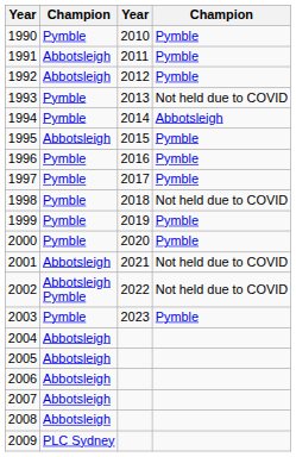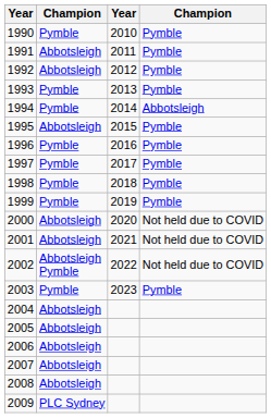1993 | column 4: Not held due to COVID -> Pymble
1998 | column 4: Not held due to COVID -> Pymble
2000 | column 2: Pymble -> Abbotsleigh
2000 | column 4: Pymble -> Not held due to COVID
